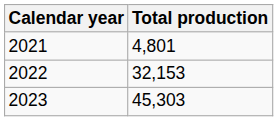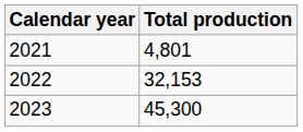2023 | Total production: 45,303 -> 45,300
